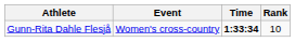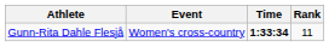Gunn-Rita Dahle Flesjå | Rank: 10 -> 11
